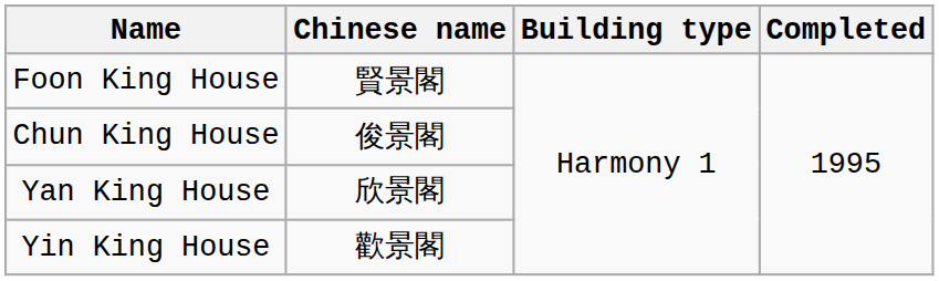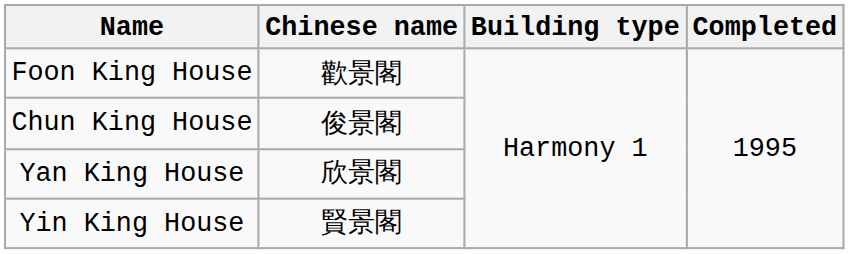Foon King House | Chinese name: 賢景閣 -> 歡景閣
Yin King House | Chinese name: 歡景閣 -> 賢景閣
